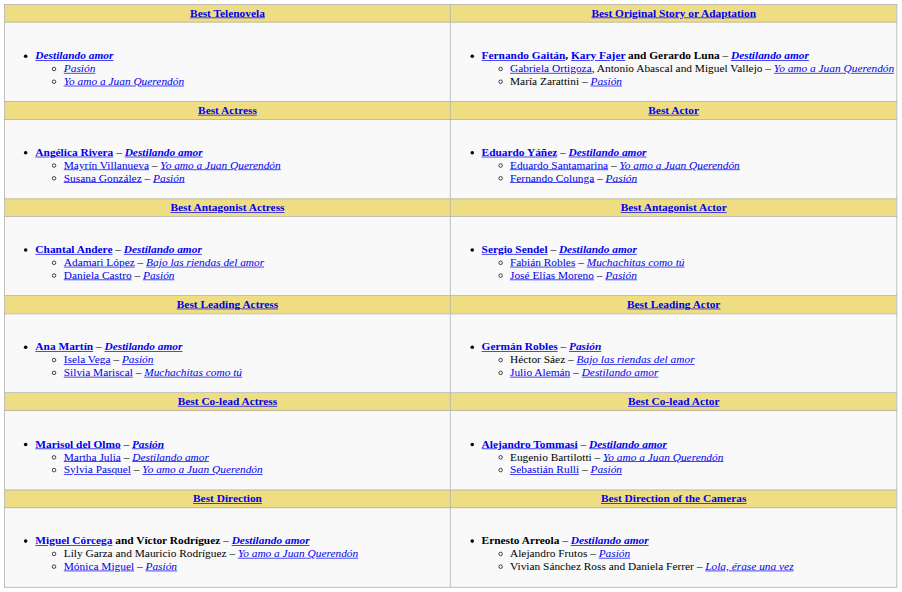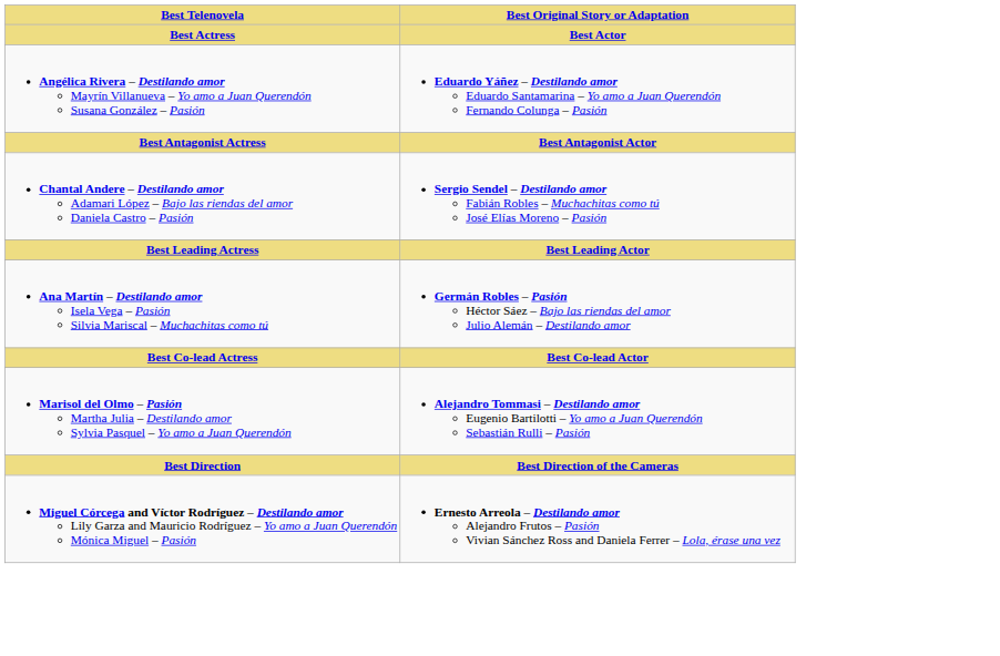- row: Destilando amor Pasión Yo amo a Juan Querendón | Fernando Gaitán, Kary Fajer and Gerardo Luna – Destilando amor Gabriela Ortigoza, Antonio Abascal and Miguel Vallejo – Yo amo a Juan Querendón María Zarattini – Pasión
